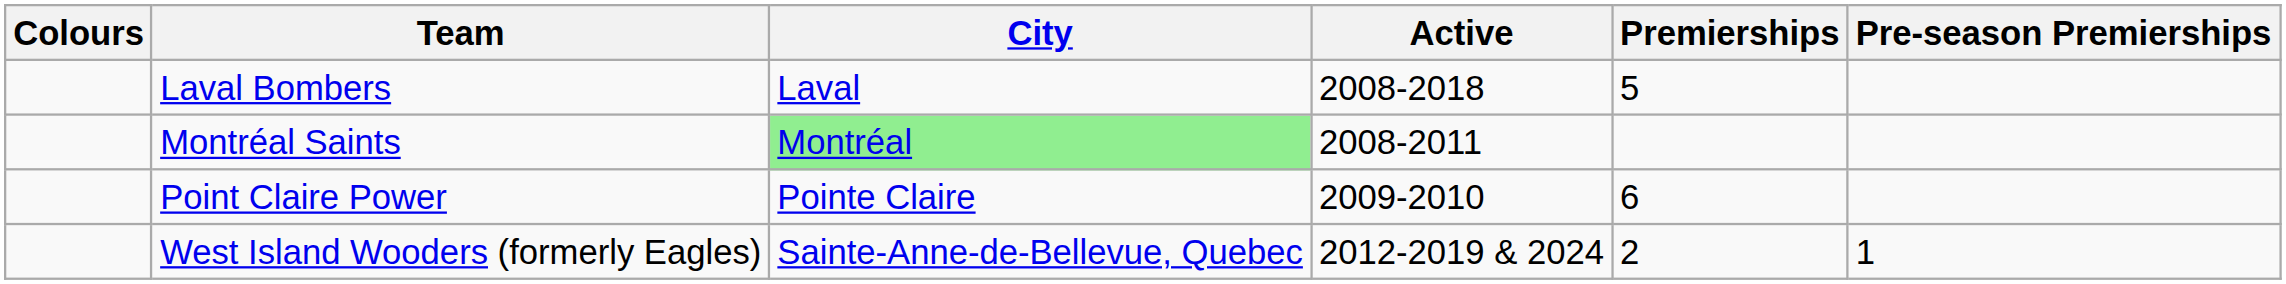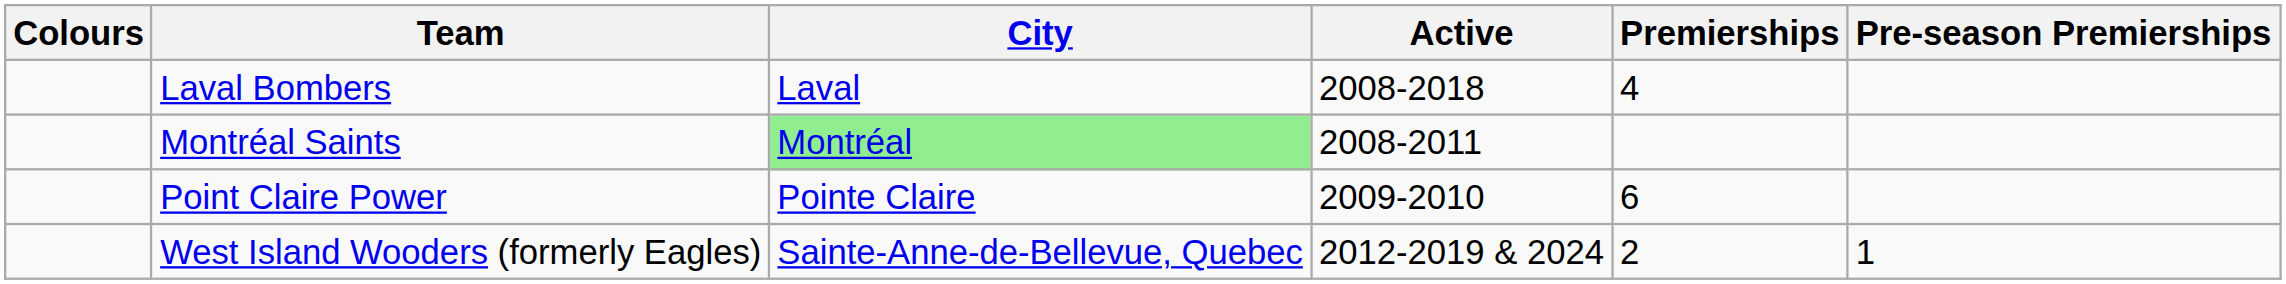Laval Bombers | Premierships: 5 -> 4
